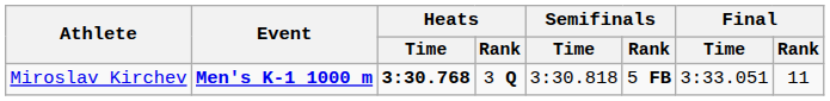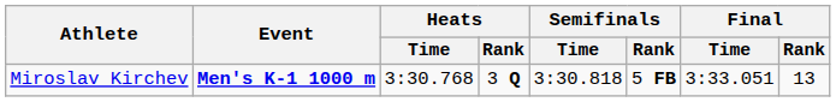Miroslav Kirchev | Heats / Time: bold -> normal
Miroslav Kirchev | Final / Rank: 11 -> 13
